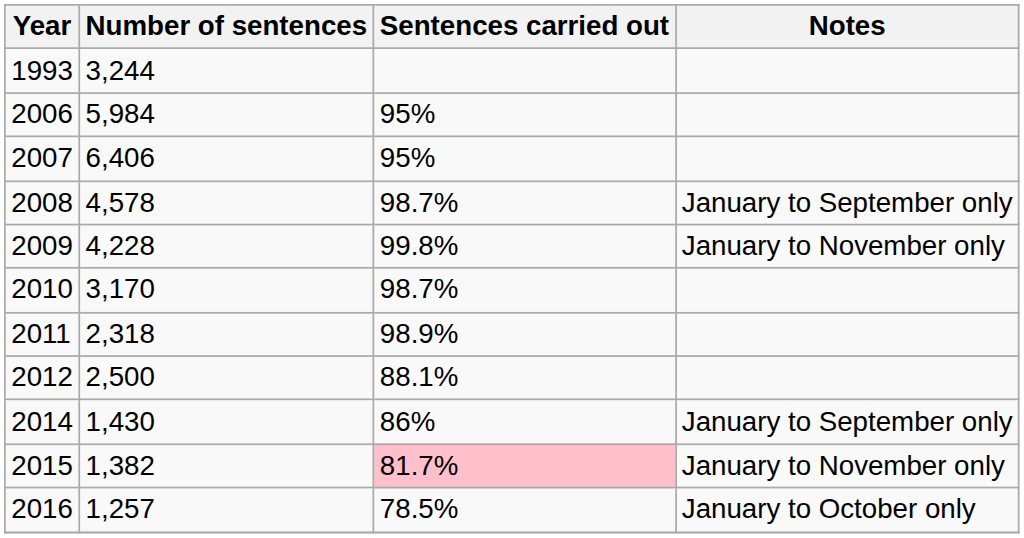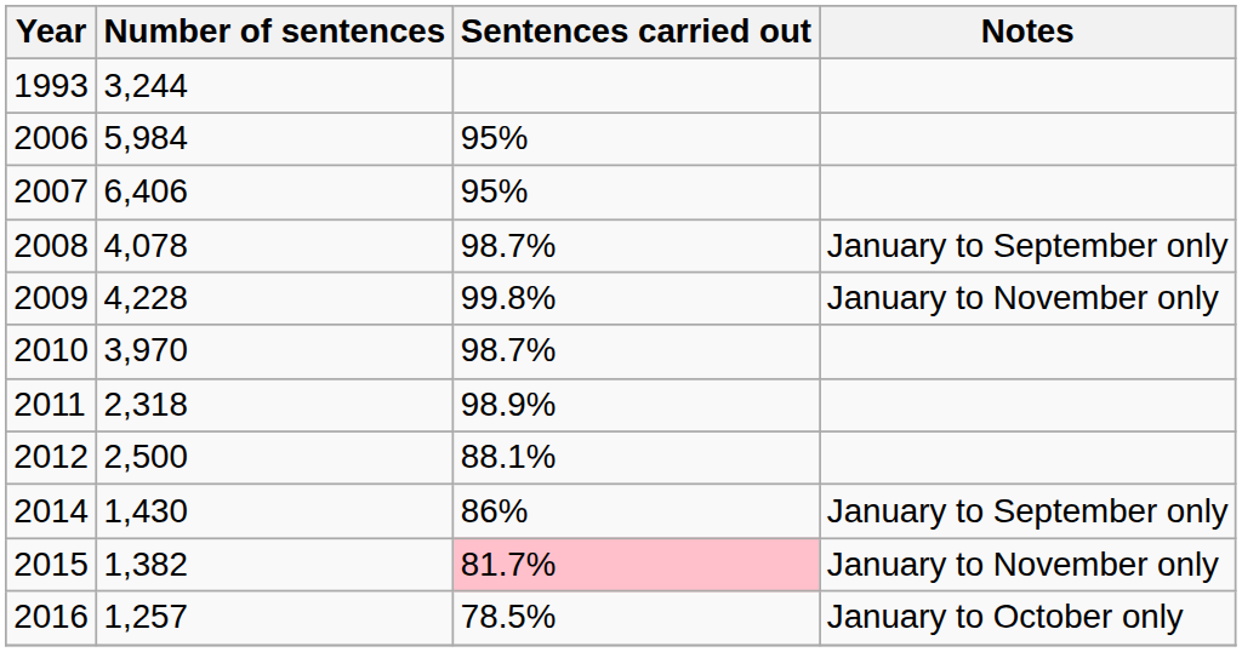2008 | Number of sentences: 4,578 -> 4,078
2010 | Number of sentences: 3,170 -> 3,970
